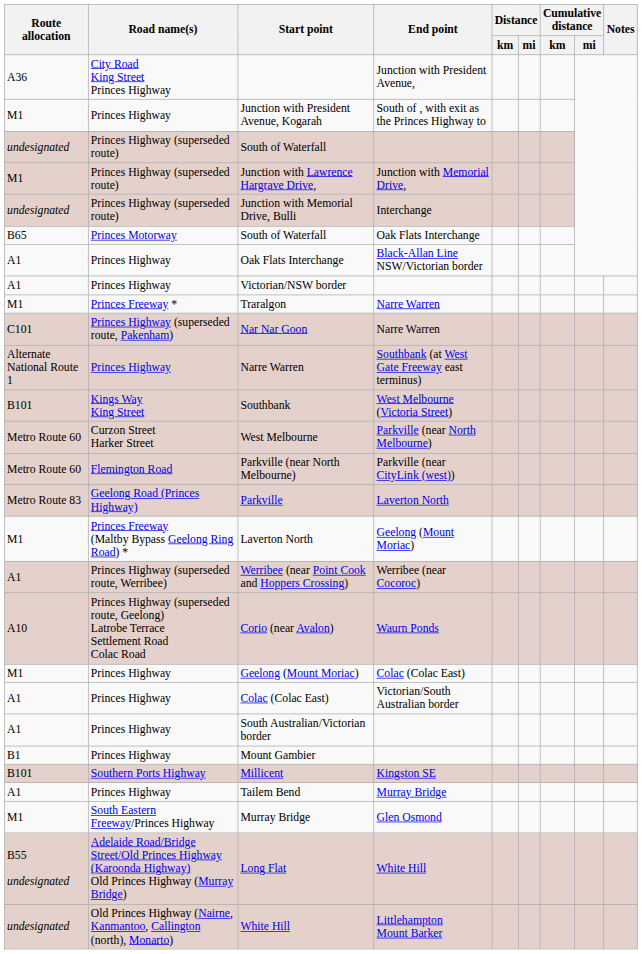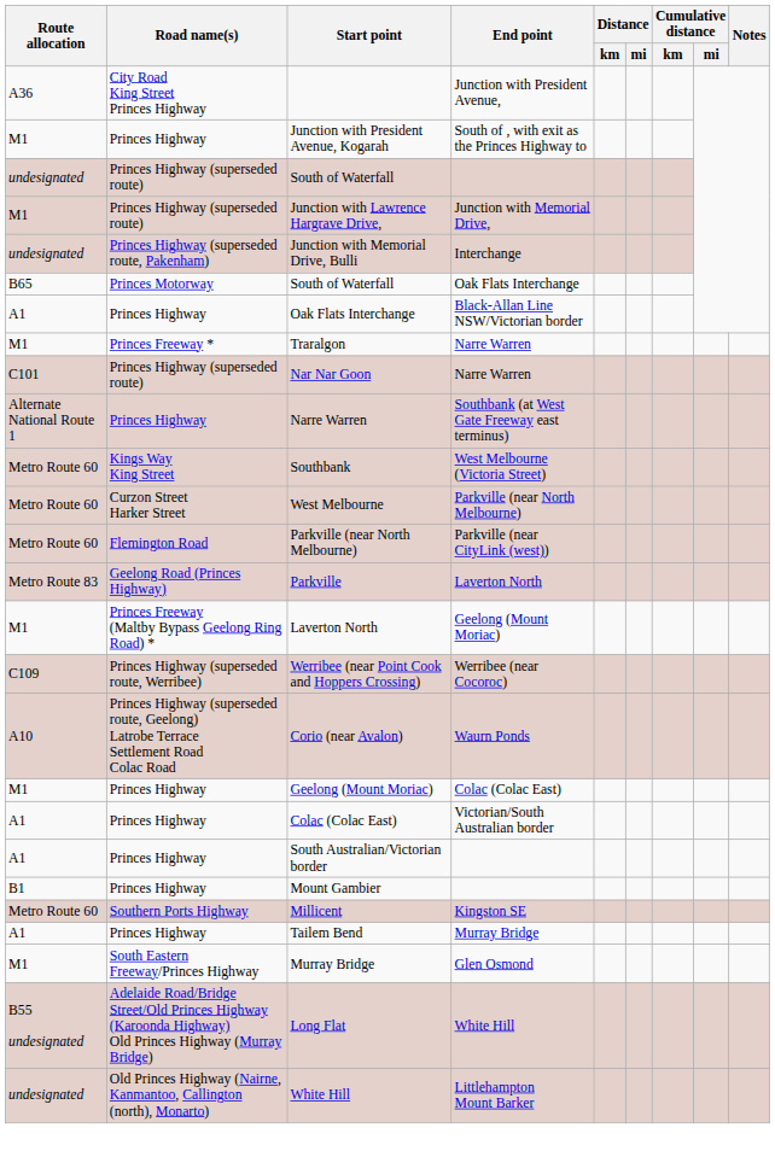Junction with Memorial Drive, Bulli | Road name(s): Princes Highway (superseded route) -> Princes Highway (superseded route, Pakenham)
- row: A1 | Princes Highway | Victorian/NSW border
Nar Nar Goon | Road name(s): Princes Highway (superseded route, Pakenham) -> Princes Highway (superseded route)
Southbank | Route allocation: B101 -> Metro Route 60
Werribee (near Point Cook and Hoppers Crossing) | Route allocation: A1 -> C109
Millicent | Route allocation: B101 -> Metro Route 60
